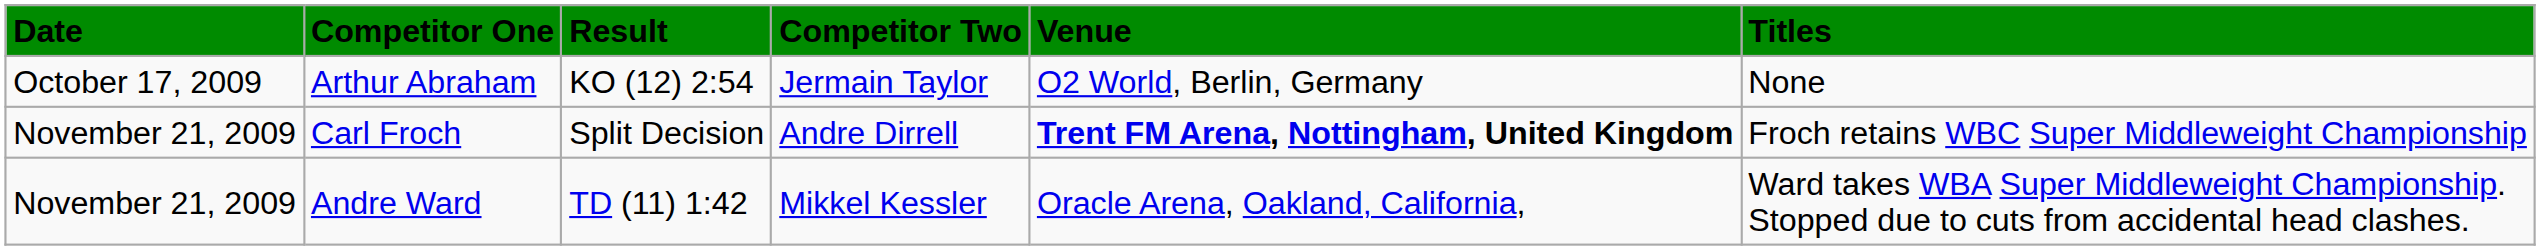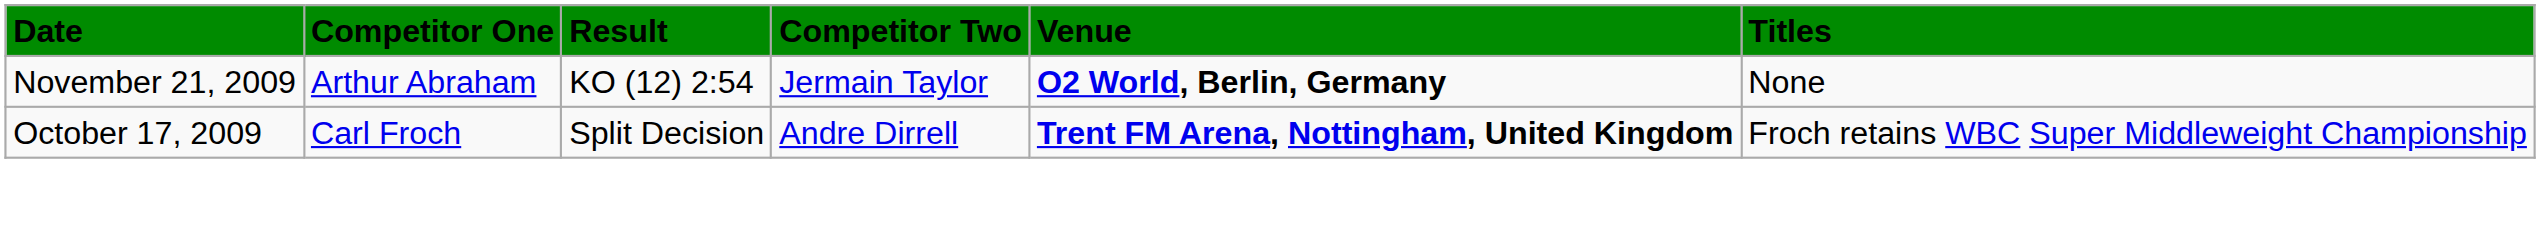Arthur Abraham | Date: October 17, 2009 -> November 21, 2009
Arthur Abraham | Venue: normal -> bold
Carl Froch | Date: November 21, 2009 -> October 17, 2009
- row: November 21, 2009 | Andre Ward | TD (11) 1:42 | Mikkel Kessler | Oracle Arena, Oakland, California, | Ward takes WBA Super Middleweight Championship. Stopped due to cuts from accidental head clashes.
